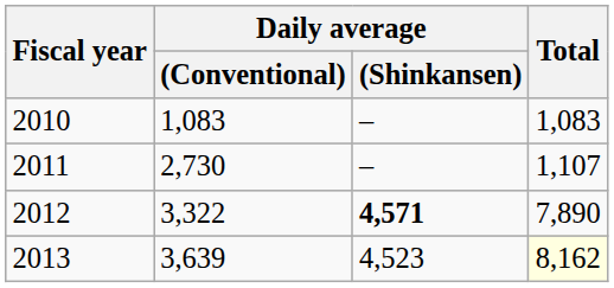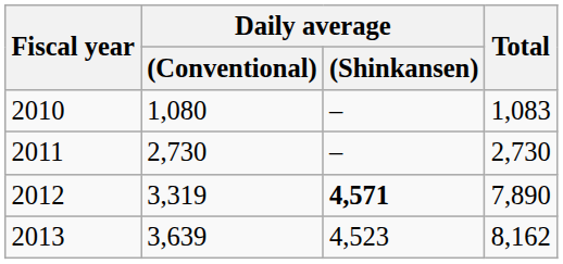2010 | Daily average / (Conventional): 1,083 -> 1,080
2011 | Total: 1,107 -> 2,730
2012 | Daily average / (Conventional): 3,322 -> 3,319
2013 | Total: lightyellow background -> no background
